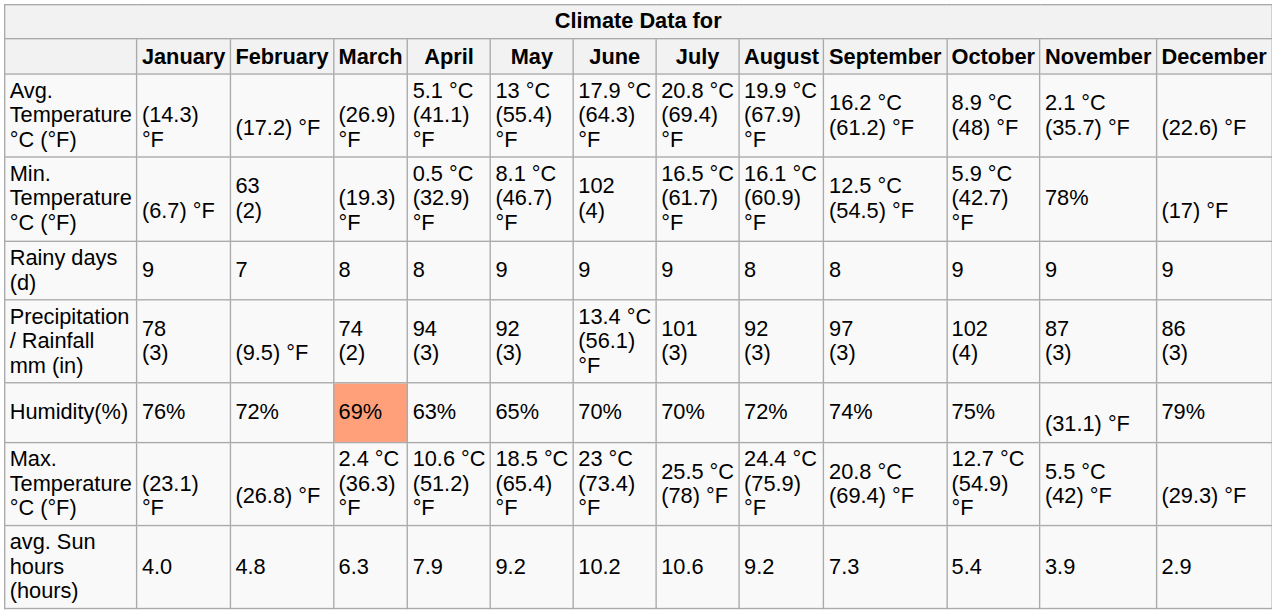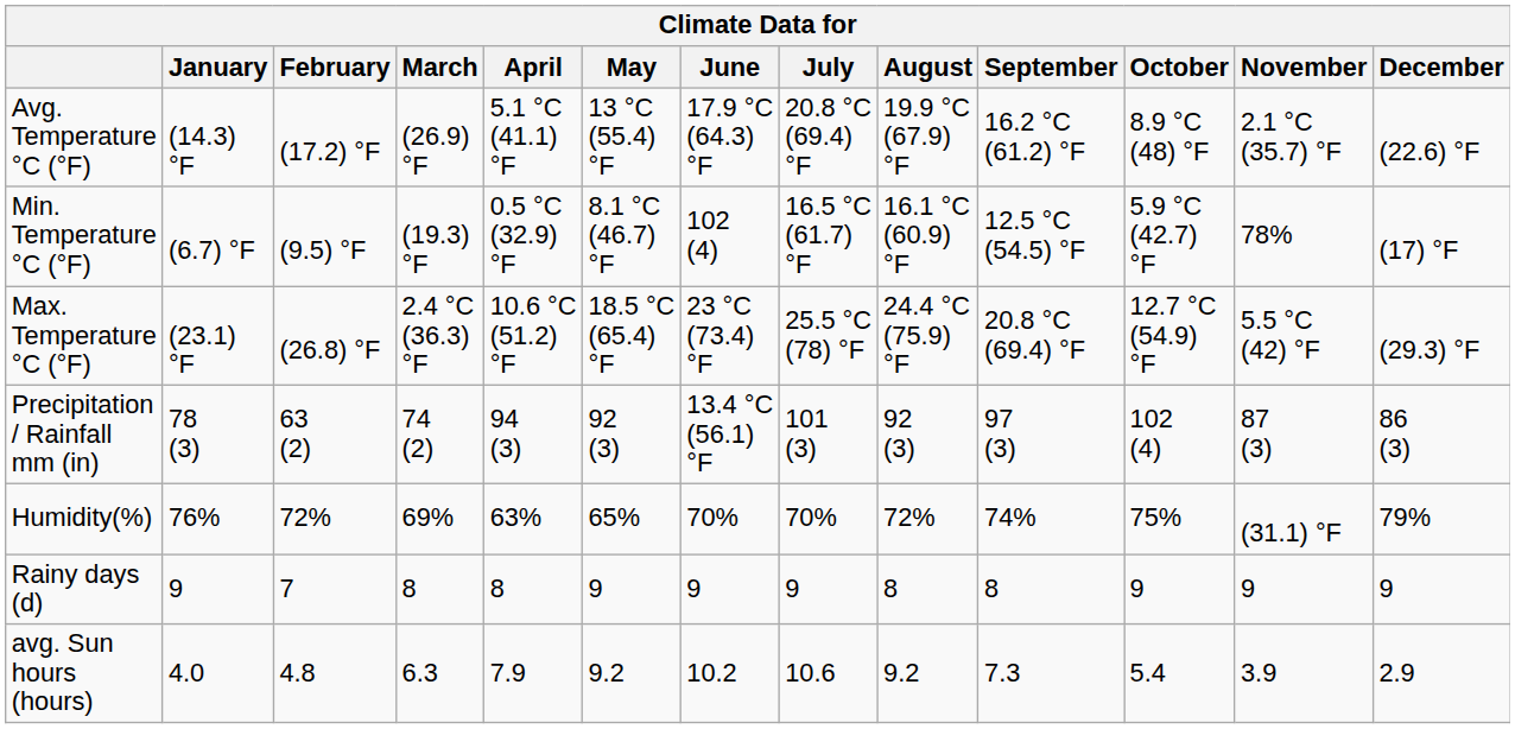Min. Temperature °C (°F) | February: 63 (2) -> (9.5) °F
rows swapped: Max. Temperature °C (°F) <-> Rainy days (d)
Precipitation / Rainfall mm (in) | February: (9.5) °F -> 63 (2)
Humidity(%) | March: lightsalmon background -> no background
